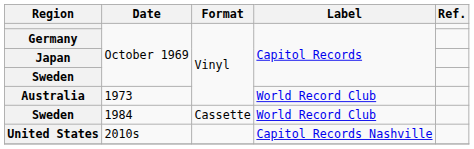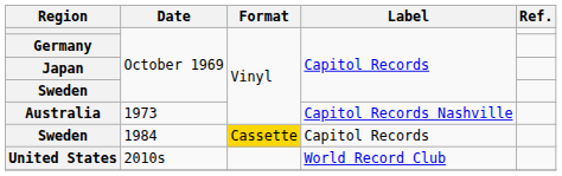Australia | Label: World Record Club -> Capitol Records Nashville
Sweden / 1984 | Format: no background -> gold background
Sweden / 1984 | Label: World Record Club -> Capitol Records
United States | Label: Capitol Records Nashville -> World Record Club
